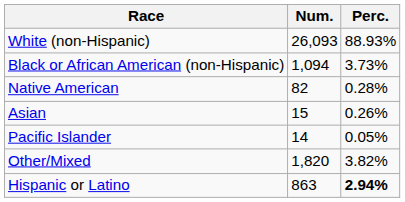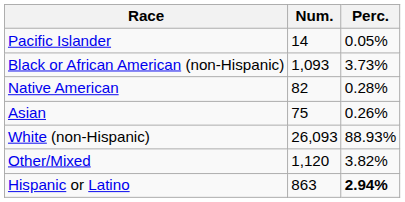rows swapped: White (non-Hispanic) <-> Pacific Islander
Black or African American (non-Hispanic) | Num.: 1,094 -> 1,093
Asian | Num.: 15 -> 75
Other/Mixed | Num.: 1,820 -> 1,120
